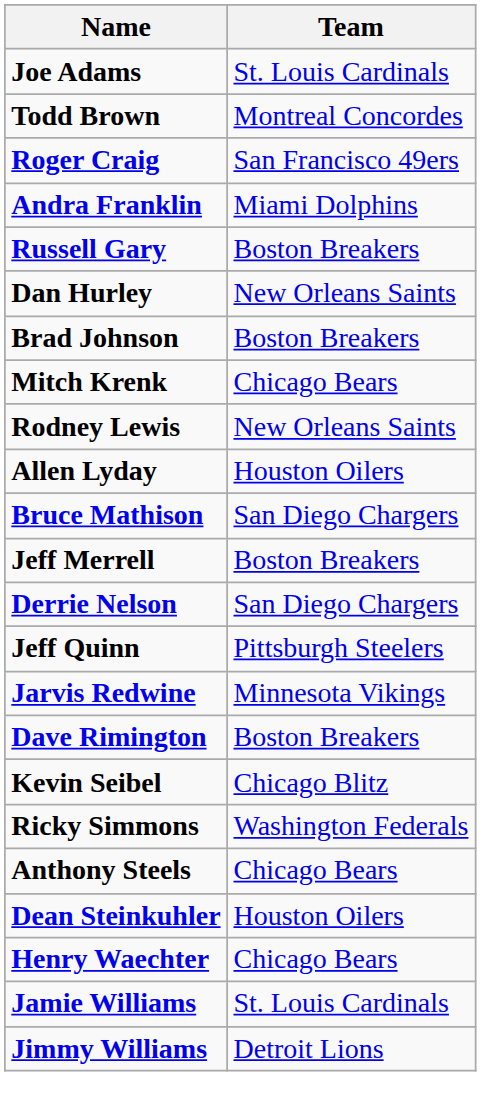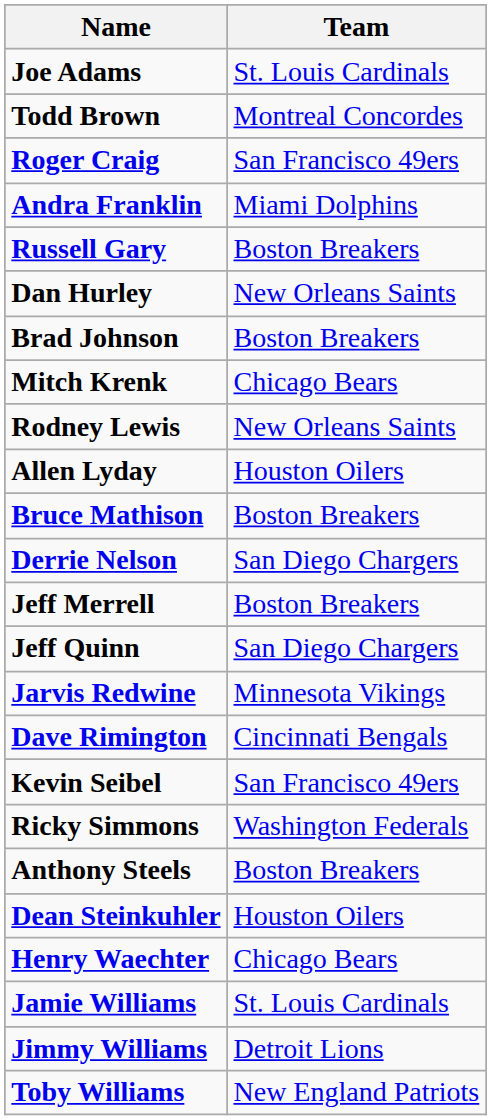Bruce Mathison | Team: San Diego Chargers -> Boston Breakers
rows swapped: Jeff Merrell <-> Derrie Nelson
Jeff Quinn | Team: Pittsburgh Steelers -> San Diego Chargers
Dave Rimington | Team: Boston Breakers -> Cincinnati Bengals
Kevin Seibel | Team: Chicago Blitz -> San Francisco 49ers
Anthony Steels | Team: Chicago Bears -> Boston Breakers
+ row: Toby Williams | New England Patriots
